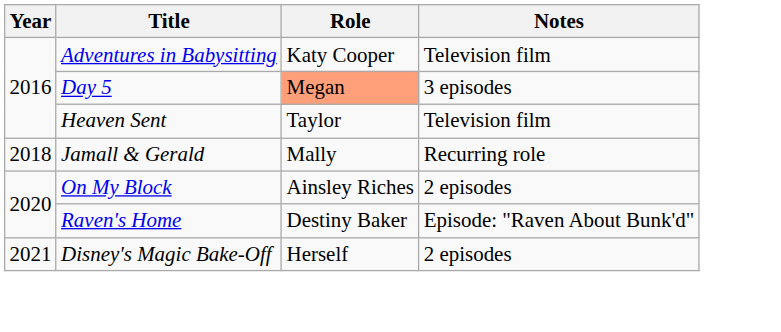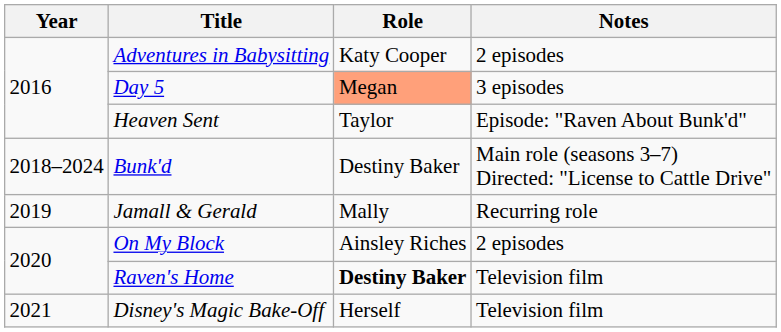Adventures in Babysitting | Notes: Television film -> 2 episodes
Heaven Sent | Notes: Television film -> Episode: "Raven About Bunk'd"
+ row: 2018–2024 | Bunk'd | Destiny Baker | Main role (seasons 3–7) Directed: "License to Cattle Drive"
Jamall & Gerald | Year: 2018 -> 2019
Raven's Home | Role: normal -> bold
Raven's Home | Notes: Episode: "Raven About Bunk'd" -> Television film
Disney's Magic Bake-Off | Notes: 2 episodes -> Television film
